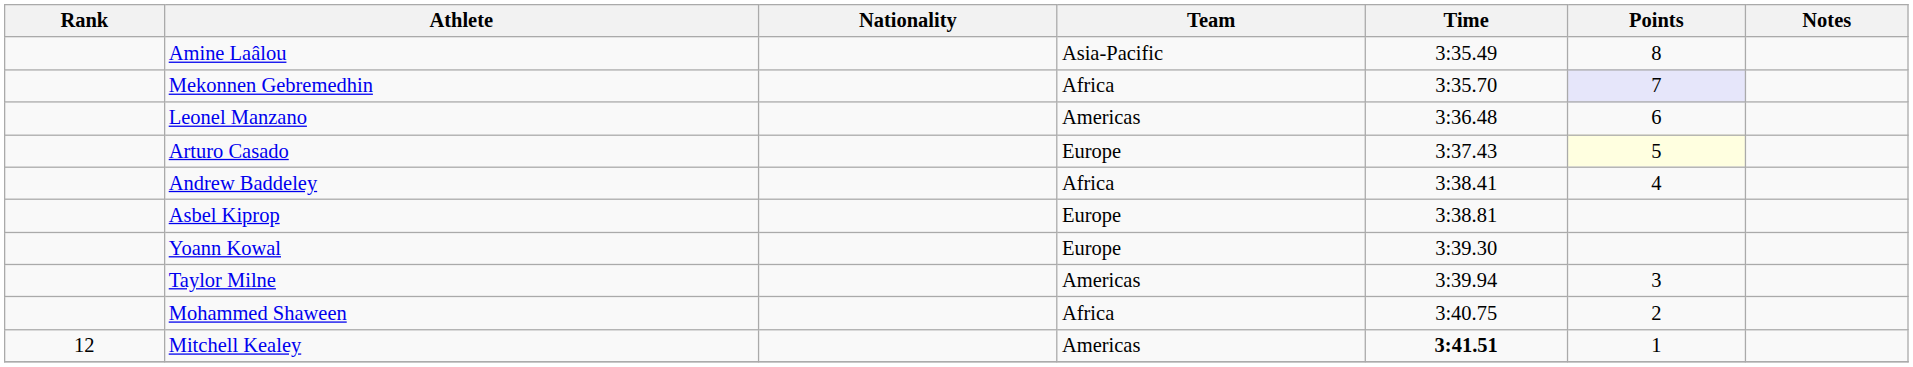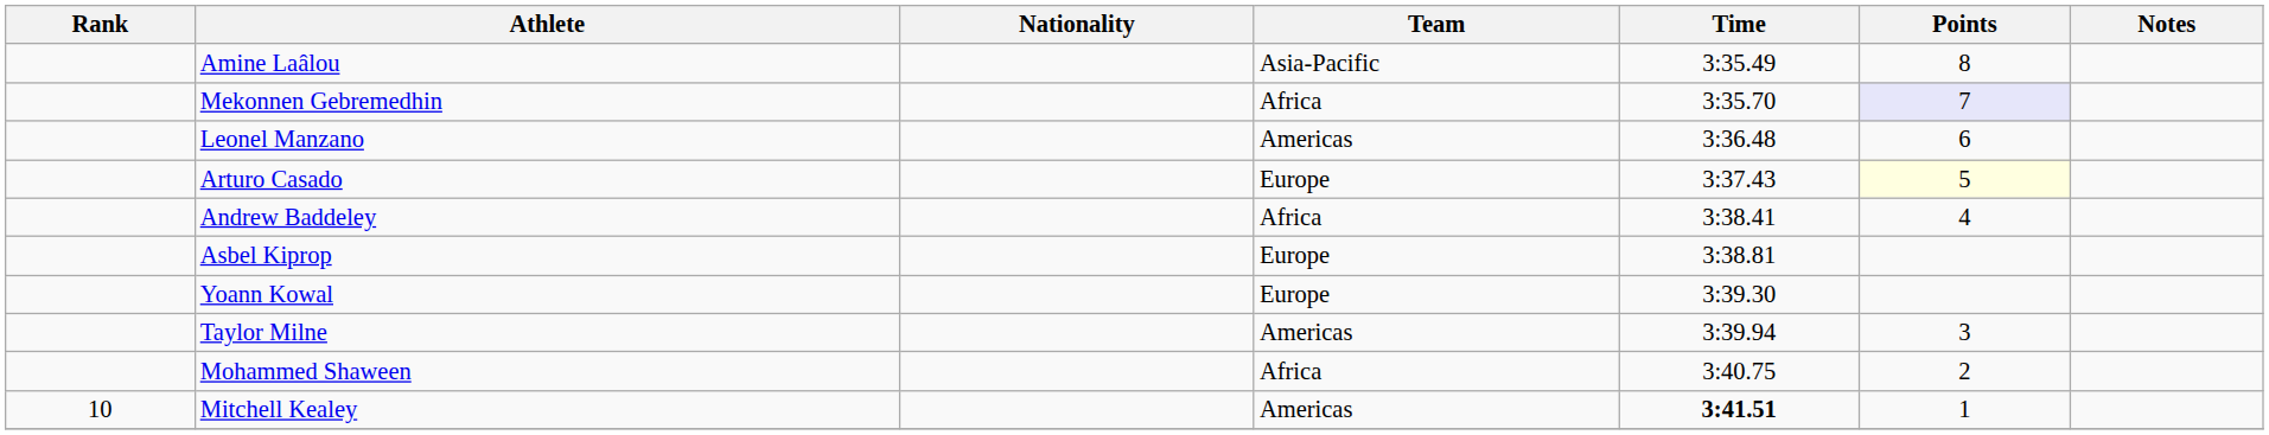Mitchell Kealey | Rank: 12 -> 10
